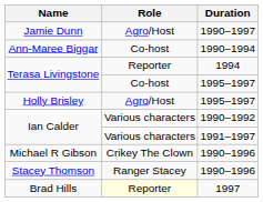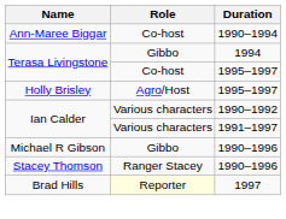- row: Jamie Dunn | Agro/Host | 1990–1997
Terasa Livingstone / 1994 | Role: Reporter -> Gibbo
Michael R Gibson | Role: Crikey The Clown -> Gibbo
